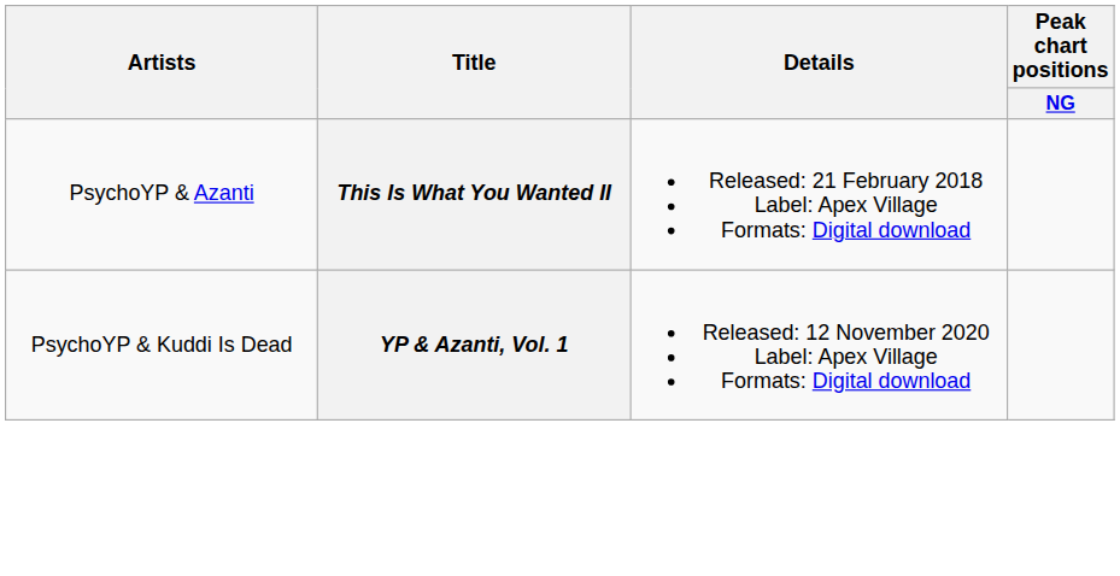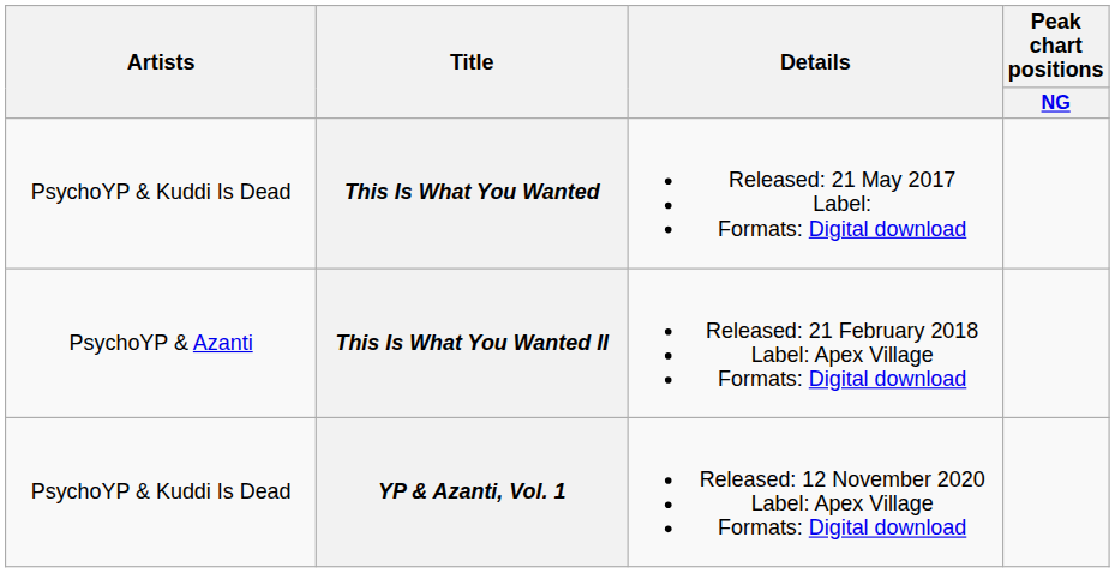+ row: PsychoYP & Kuddi Is Dead | This Is What You Wanted | Released: 21 May 2017 Label: Formats: Digital download
